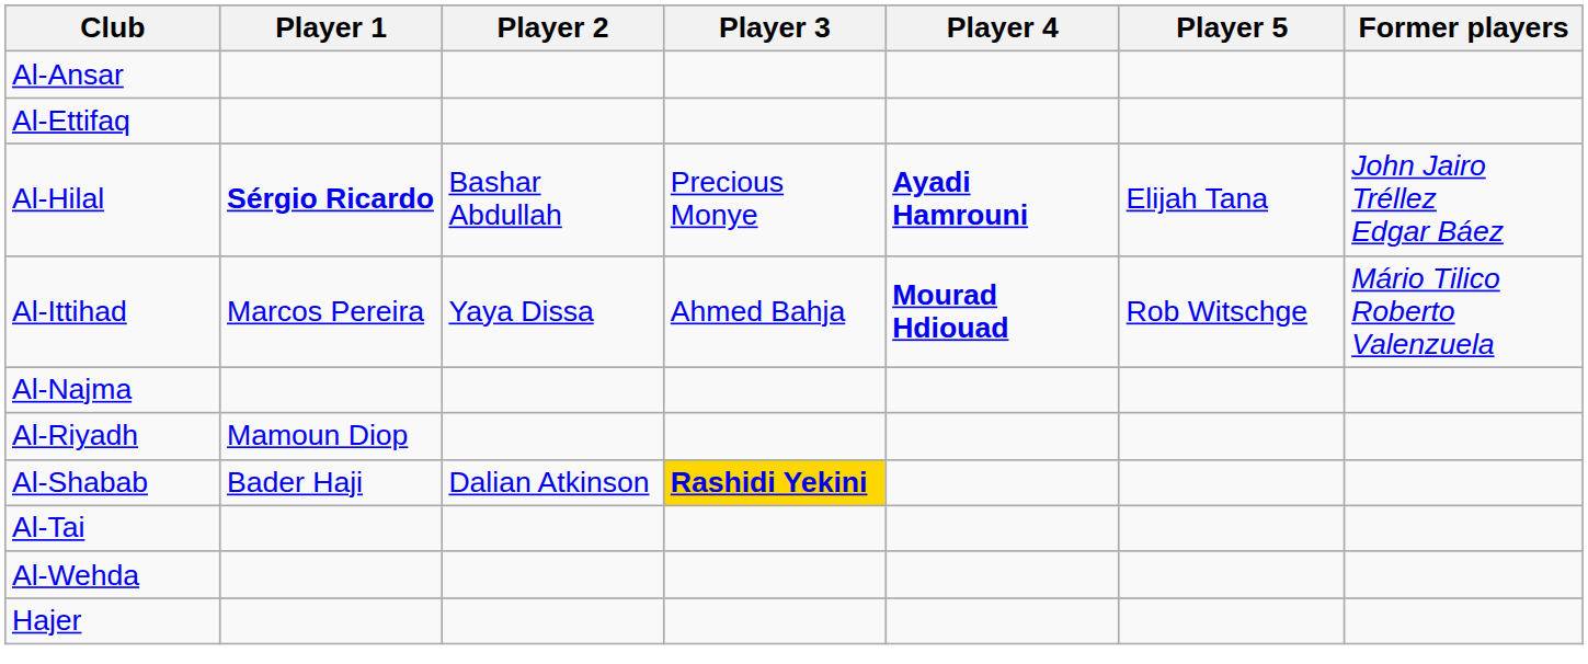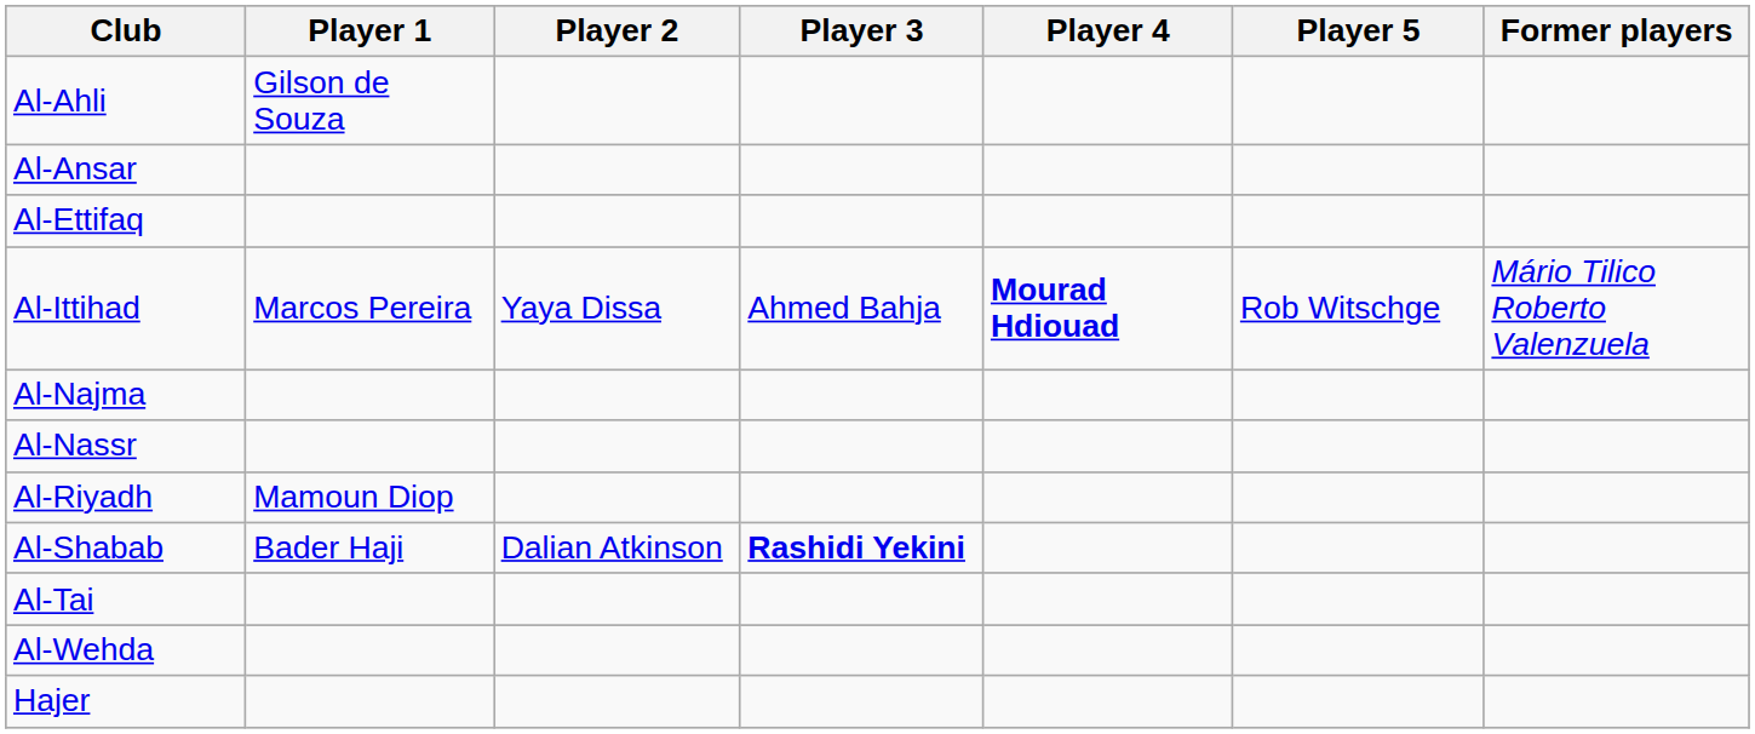+ row: Al-Ahli | Gilson de Souza
- row: Al-Hilal | Sérgio Ricardo | Bashar Abdullah | Precious Monye | Ayadi Hamrouni | Elijah Tana | John Jairo Tréllez Edgar Báez
+ row: Al-Nassr
Al-Shabab | Player 3: gold background -> no background
